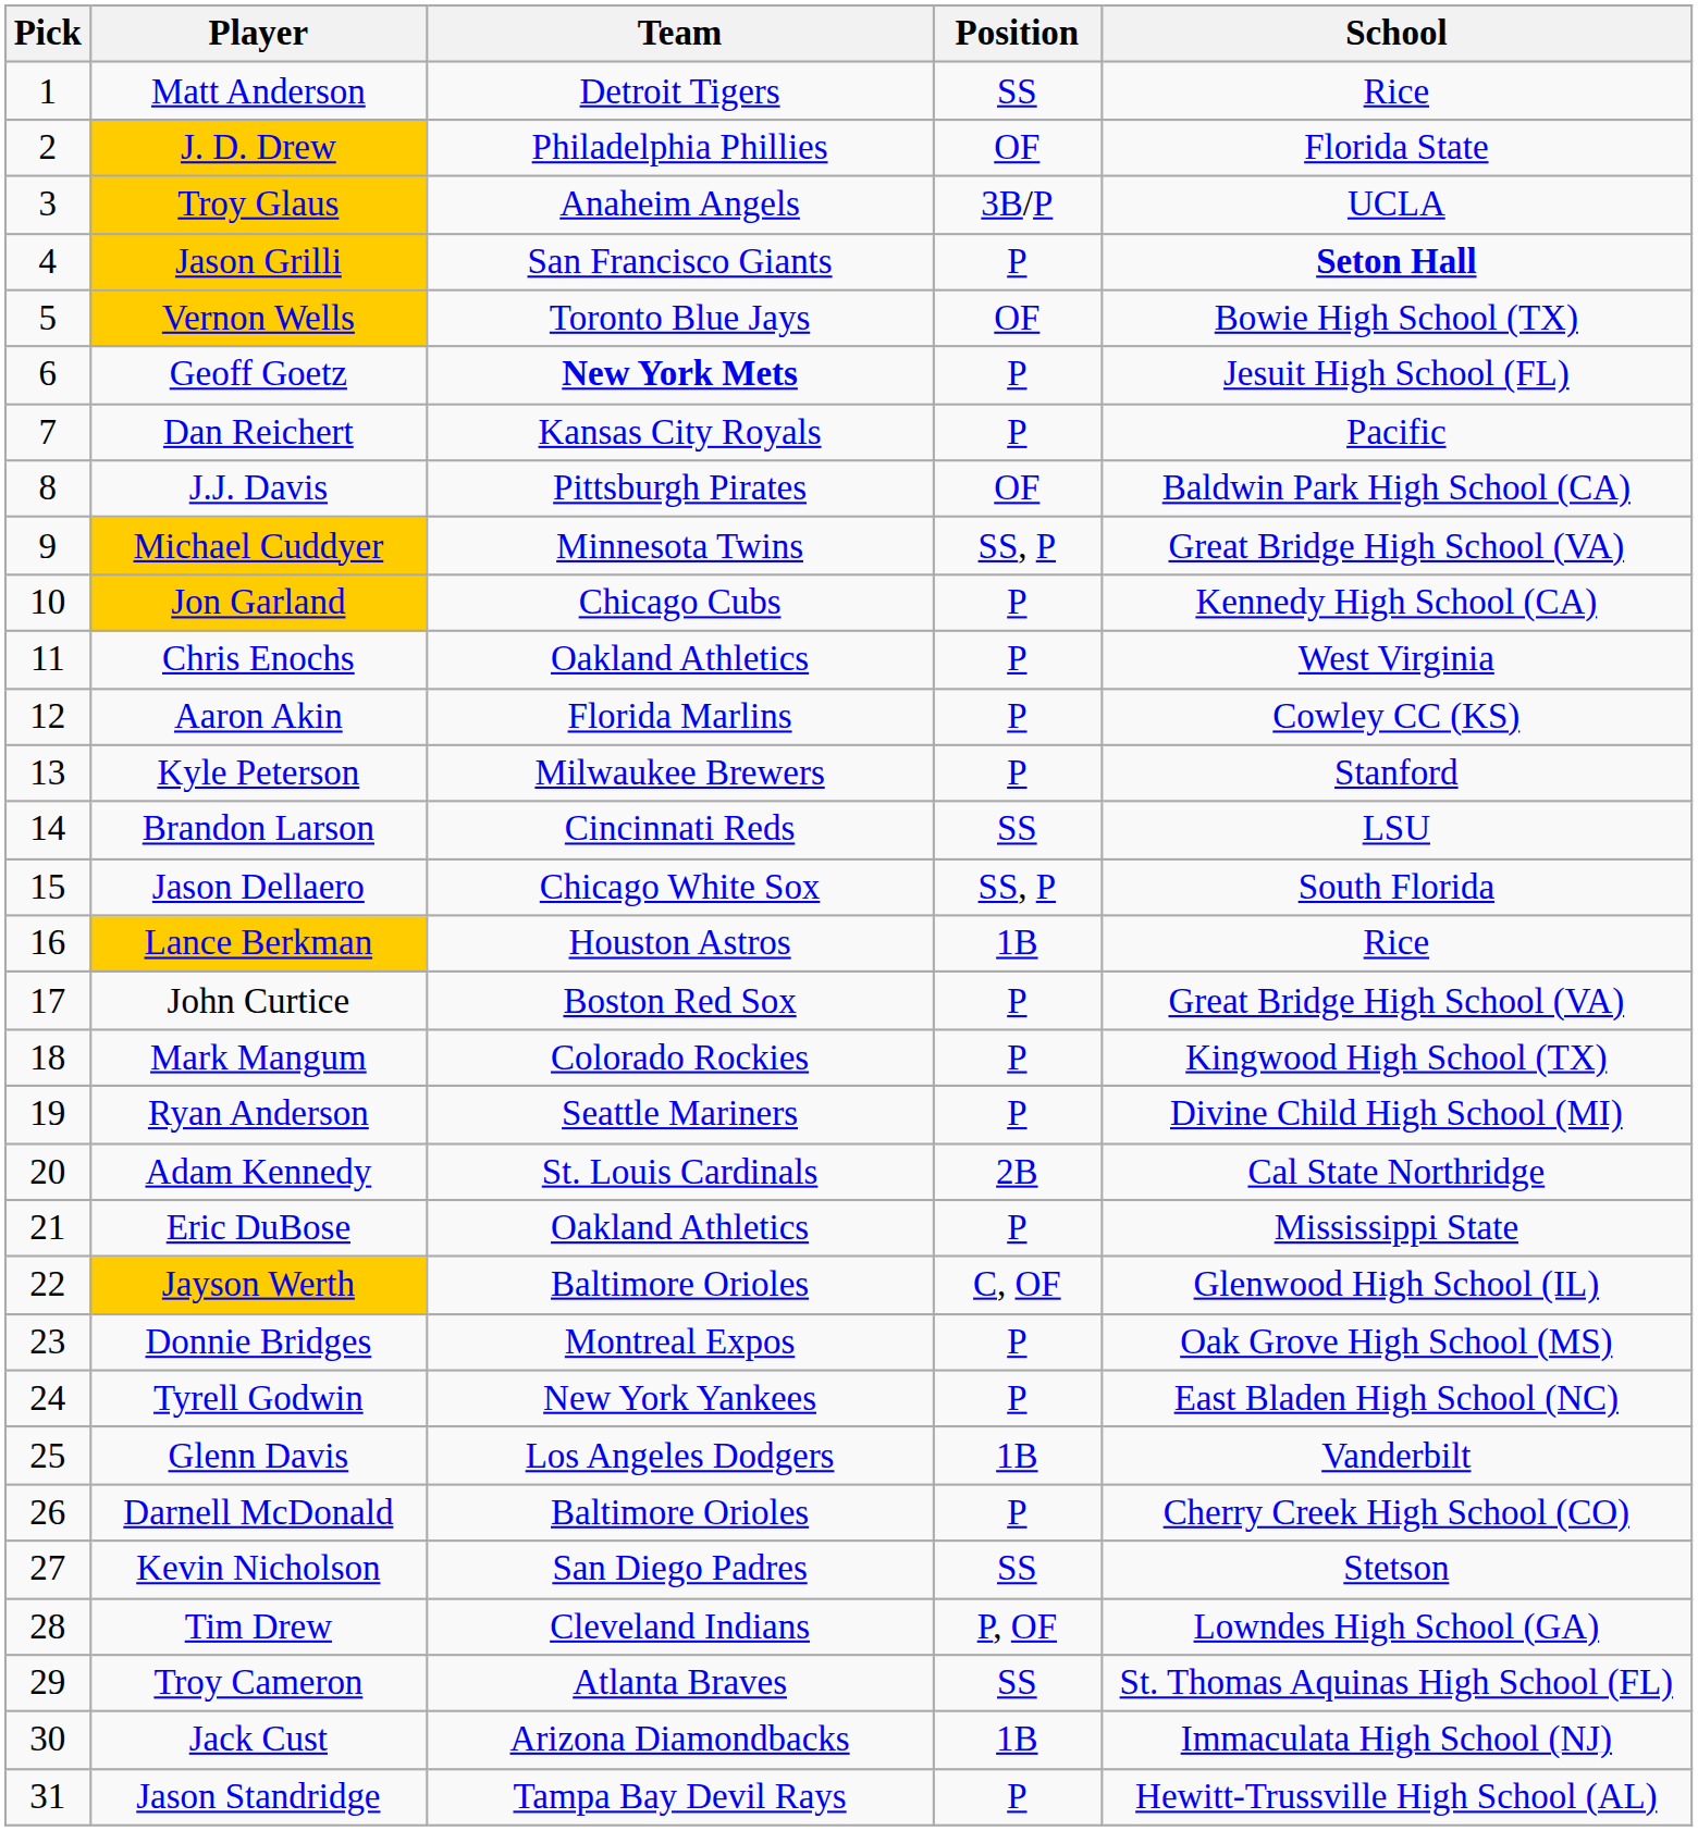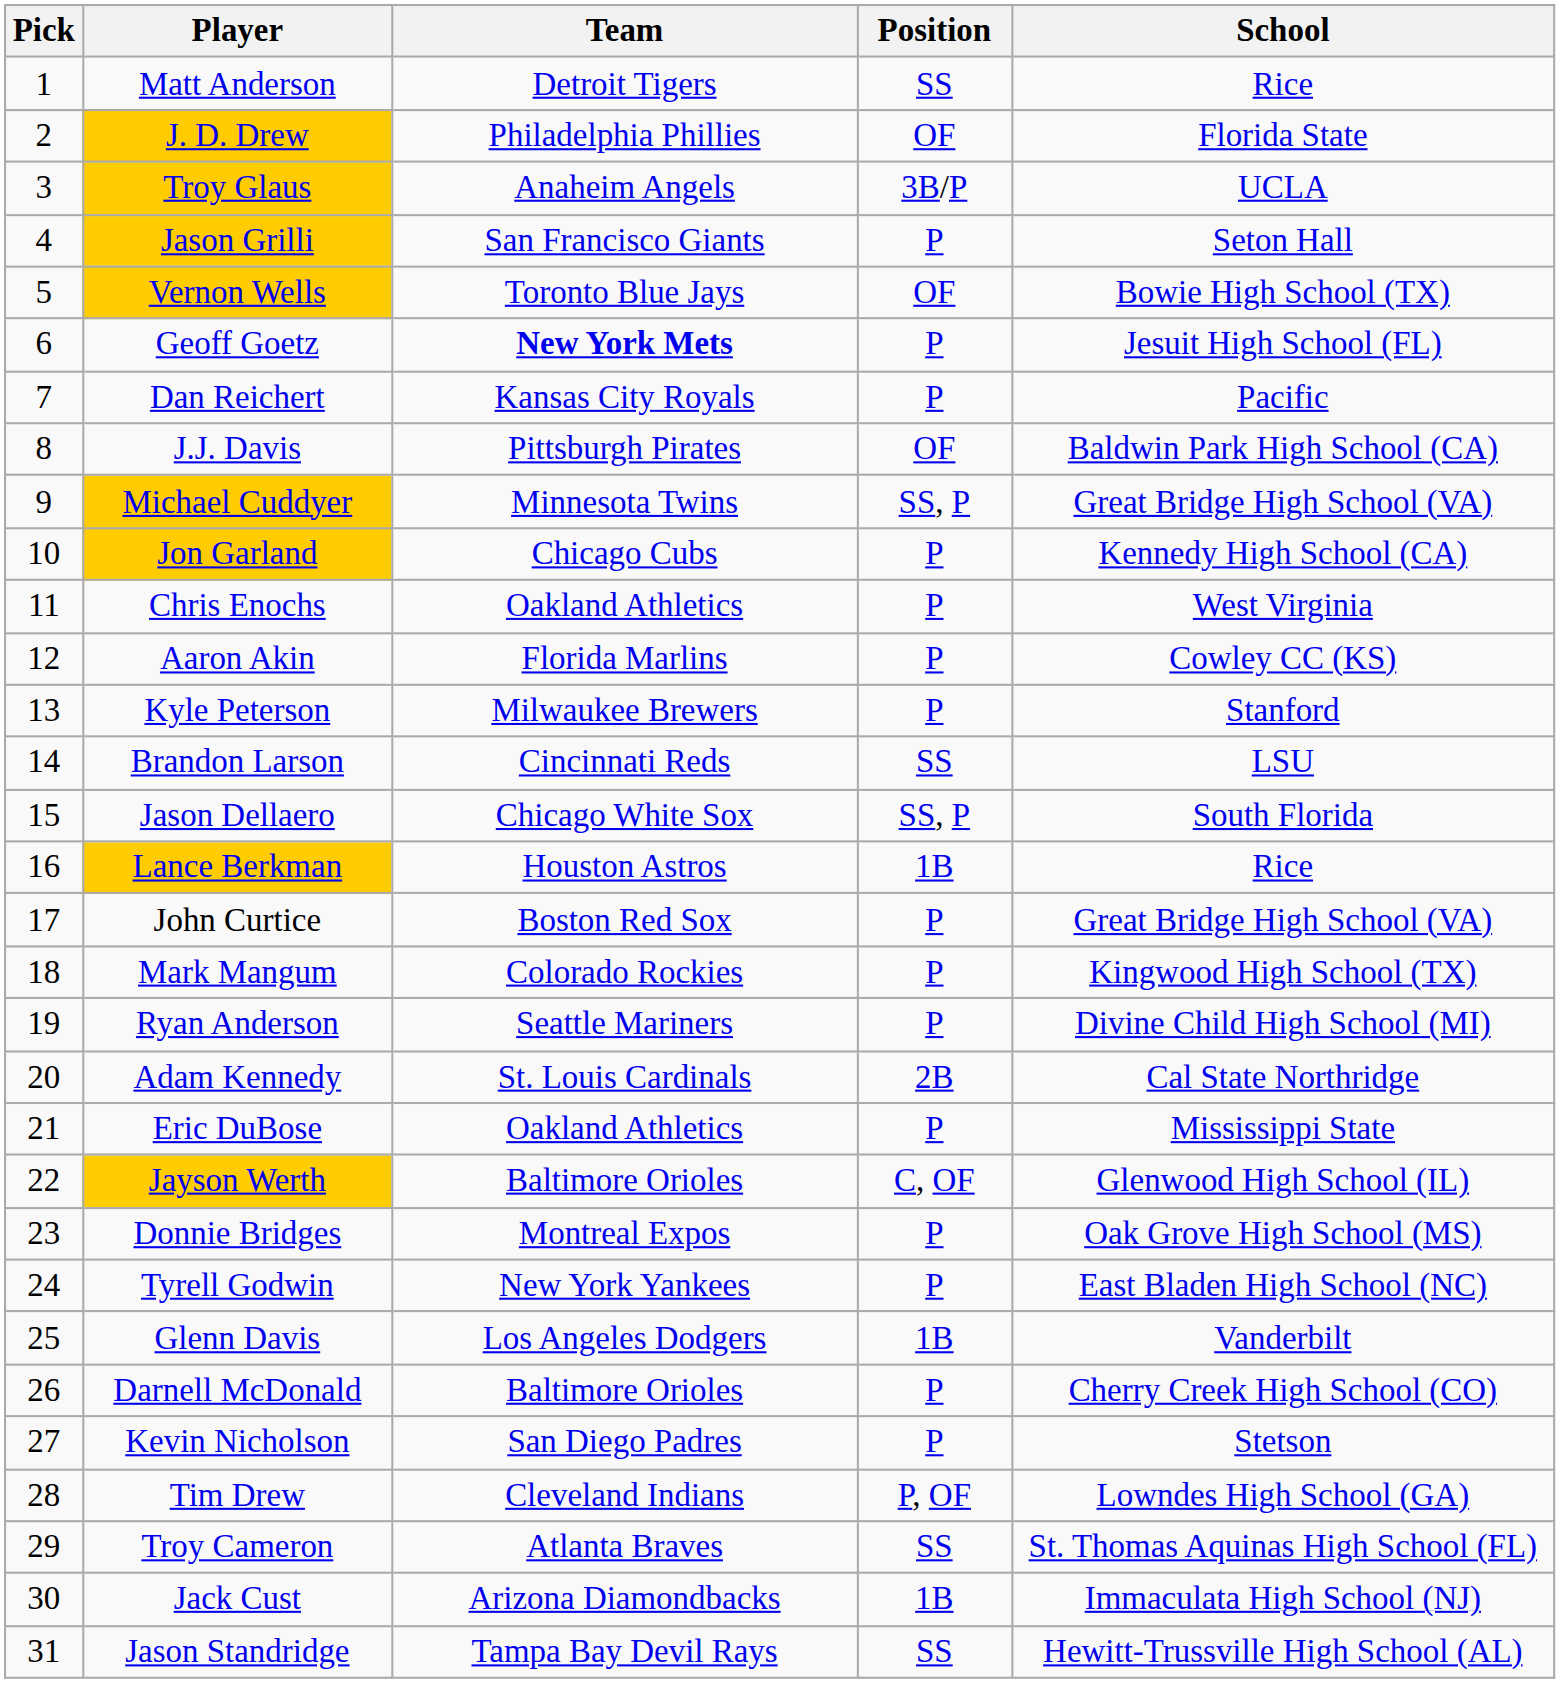Jason Grilli | School: bold -> normal
Kevin Nicholson | Position: SS -> P
Jason Standridge | Position: P -> SS
